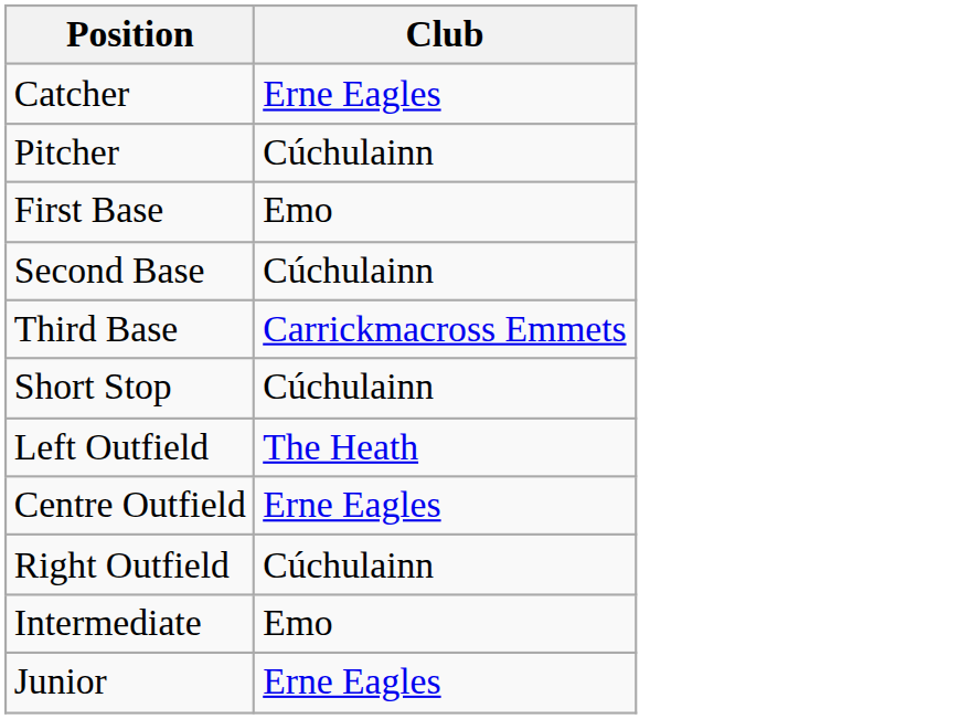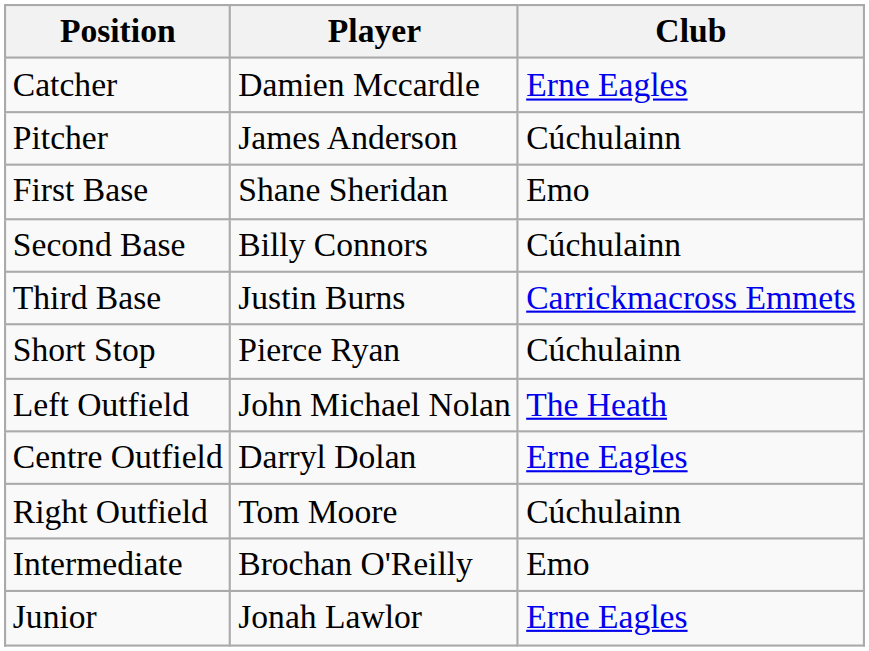+ column: Player | Damien Mccardle | James Anderson | Shane Sheridan | Billy Connors | Justin Burns | Pierce Ryan | John Michael Nolan | Darryl Dolan | Tom Moore | Brochan O'Reilly | Jonah Lawlor
